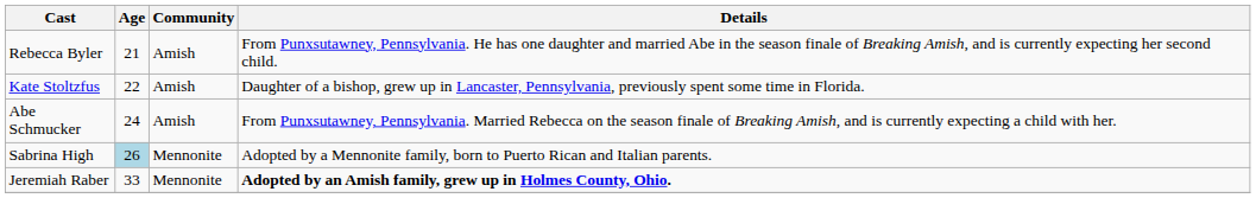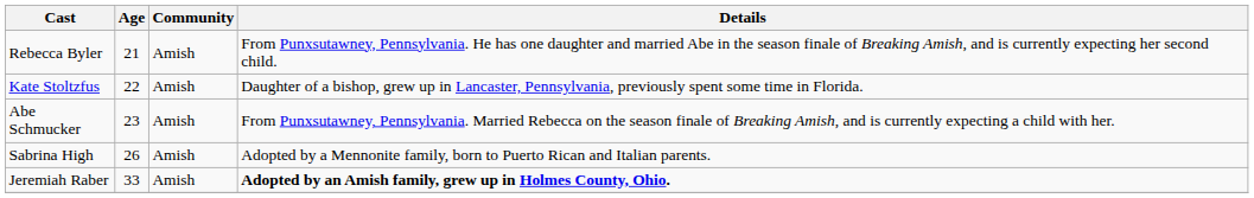Abe Schmucker | Age: 24 -> 23
Sabrina High | Age: lightblue background -> no background
Sabrina High | Community: Mennonite -> Amish
Jeremiah Raber | Community: Mennonite -> Amish
